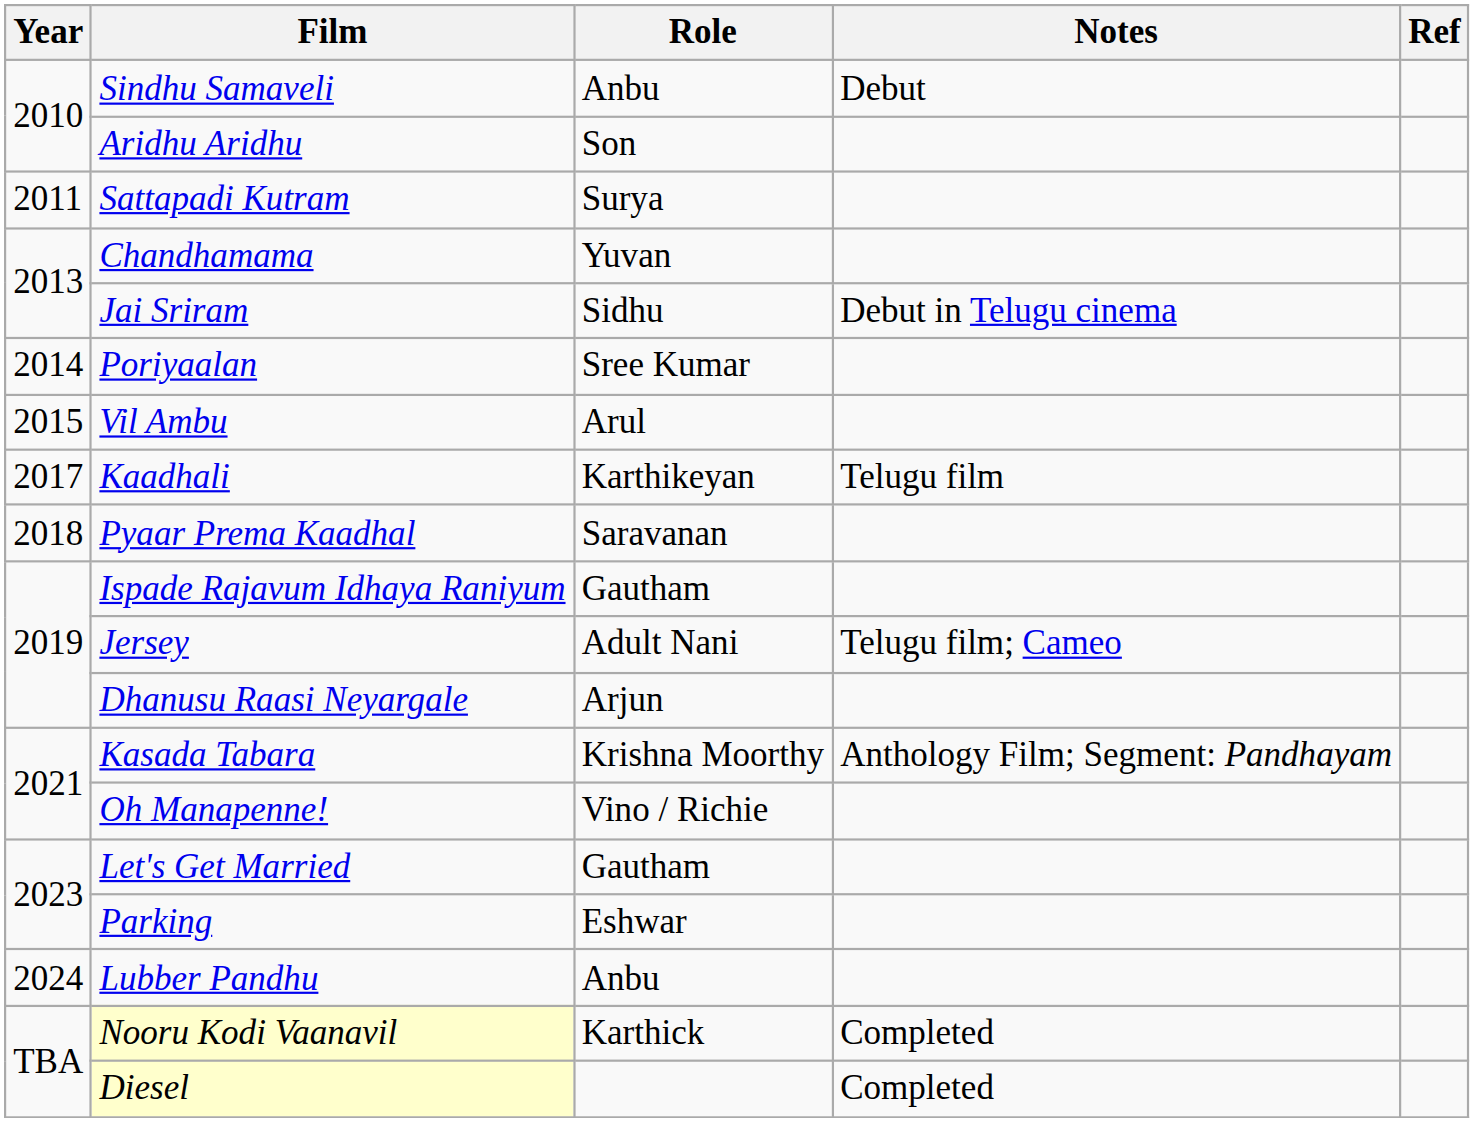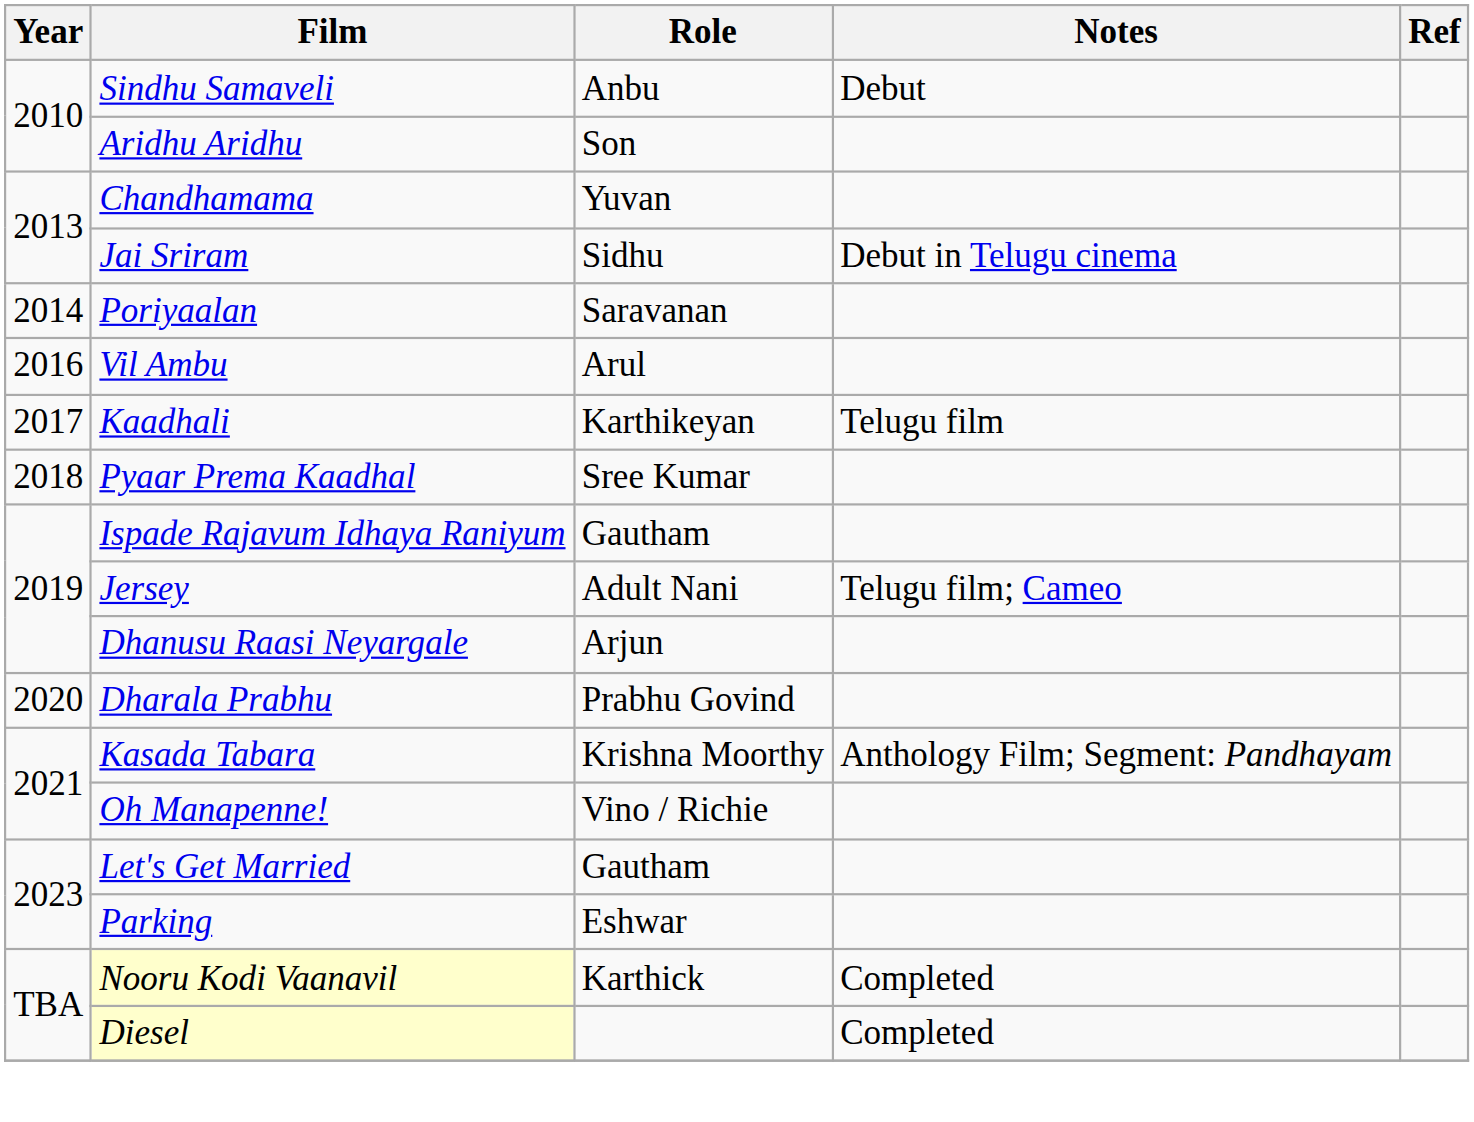- row: 2011 | Sattapadi Kutram | Surya
Poriyaalan | Role: Sree Kumar -> Saravanan
Vil Ambu | Year: 2015 -> 2016
Pyaar Prema Kaadhal | Role: Saravanan -> Sree Kumar
+ row: 2020 | Dharala Prabhu | Prabhu Govind
- row: 2024 | Lubber Pandhu | Anbu
